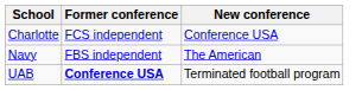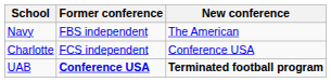rows swapped: Charlotte <-> Navy
UAB | New conference: normal -> bold
